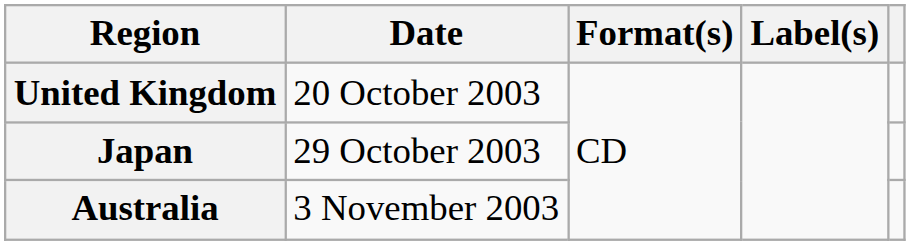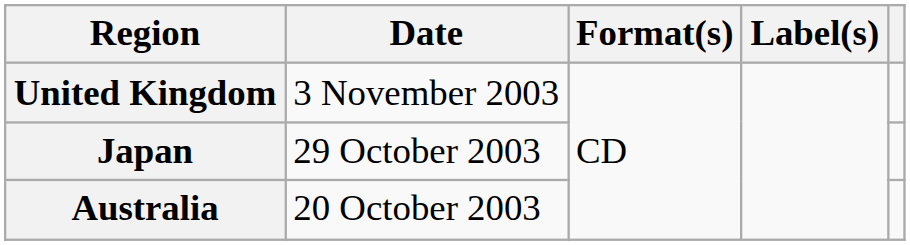United Kingdom | Date: 20 October 2003 -> 3 November 2003
Australia | Date: 3 November 2003 -> 20 October 2003
